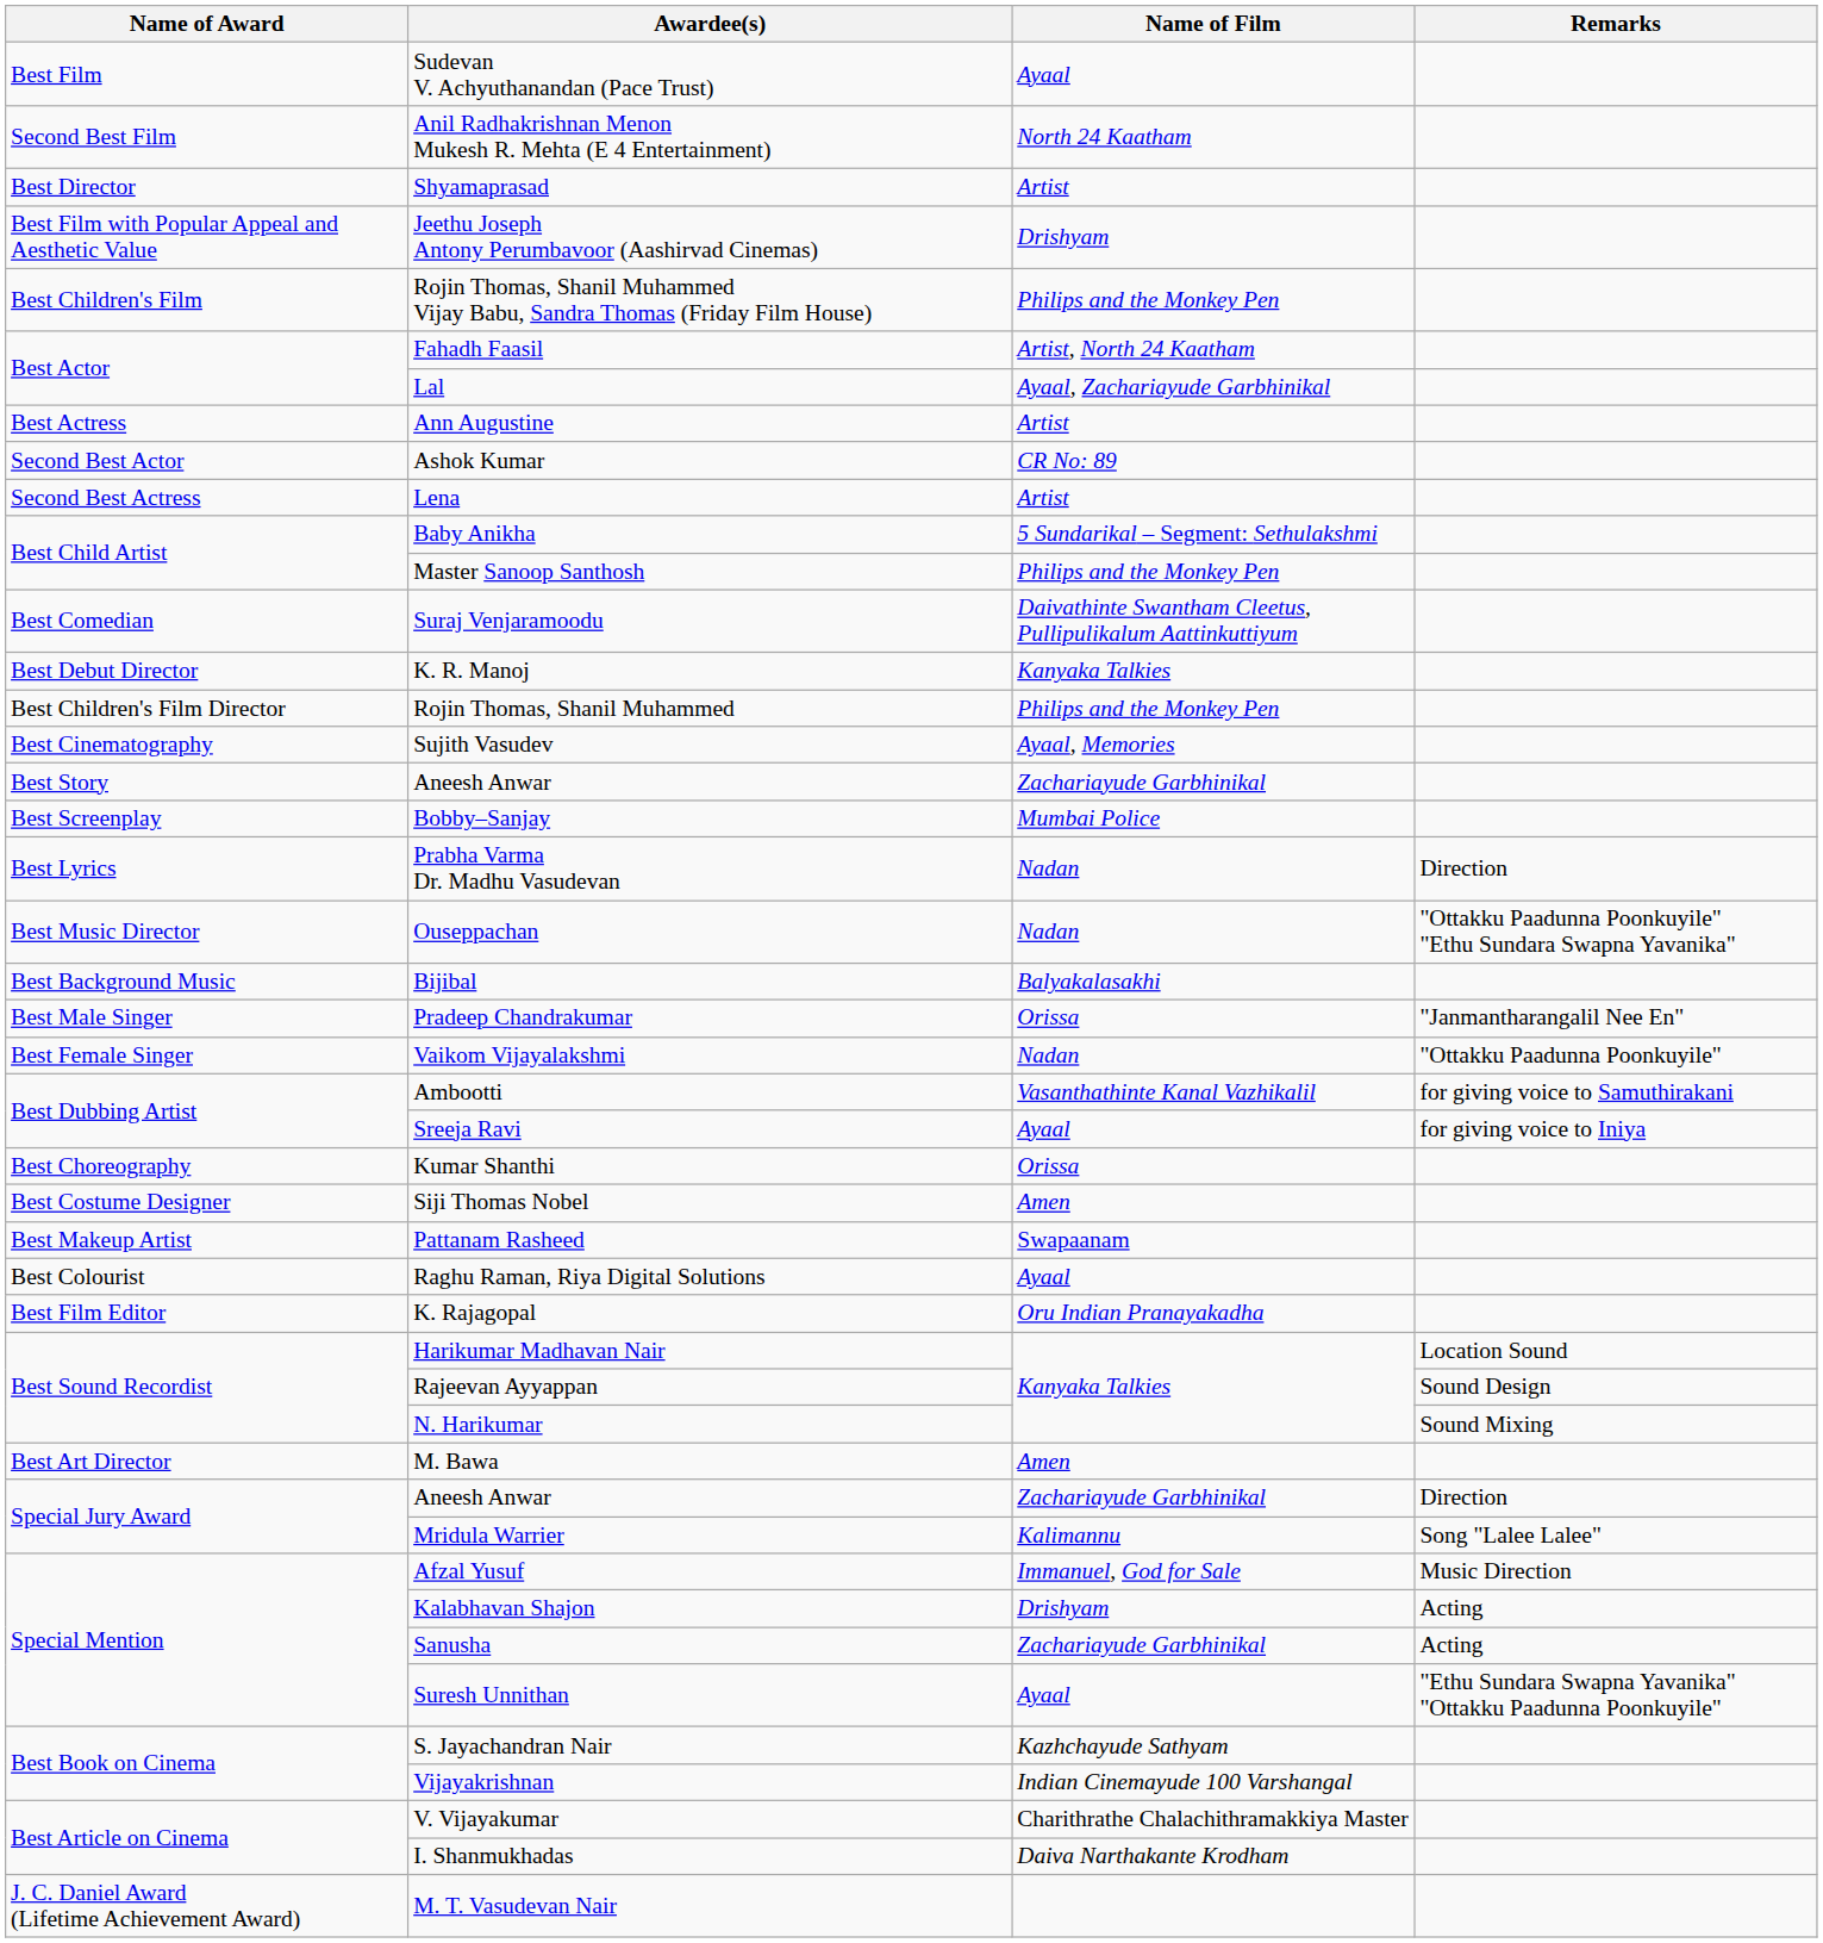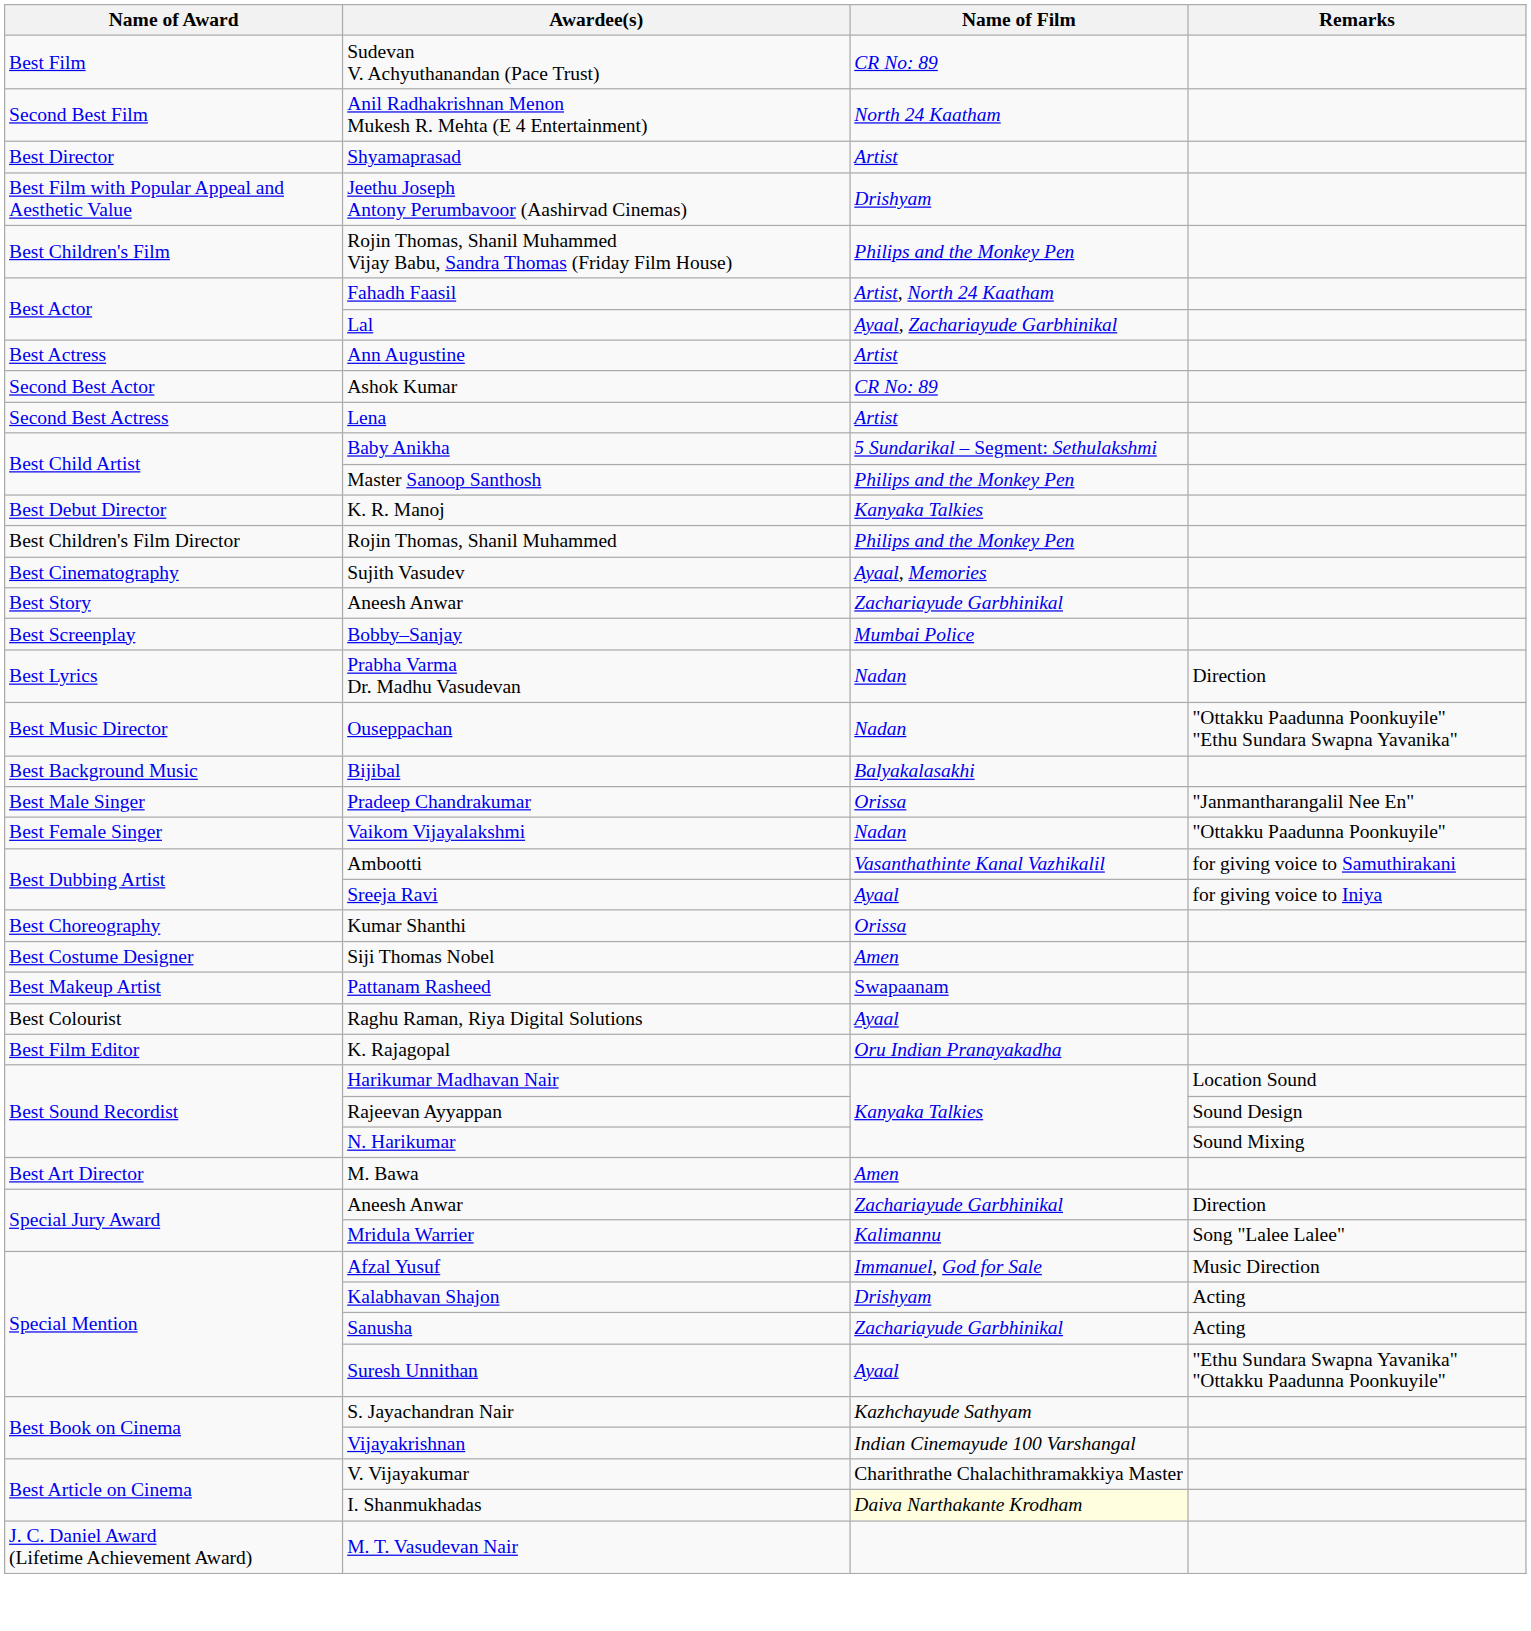Sudevan V. Achyuthanandan (Pace Trust) | Name of Film: Ayaal -> CR No: 89
- row: Best Comedian | Suraj Venjaramoodu | Daivathinte Swantham Cleetus, Pullipulikalum Aattinkuttiyum
I. Shanmukhadas | Name of Film: no background -> lightyellow background
